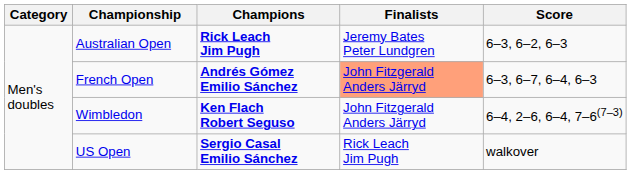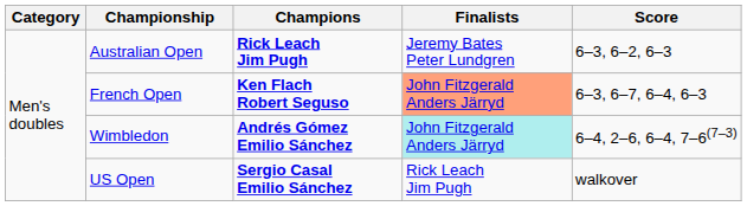French Open | Champions: Andrés Gómez Emilio Sánchez -> Ken Flach Robert Seguso
Wimbledon | Champions: Ken Flach Robert Seguso -> Andrés Gómez Emilio Sánchez
Wimbledon | Finalists: no background -> paleturquoise background
